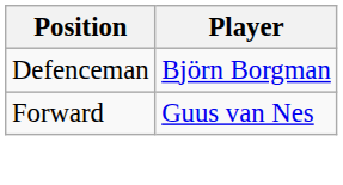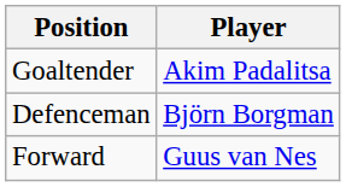+ row: Goaltender | Akim Padalitsa
